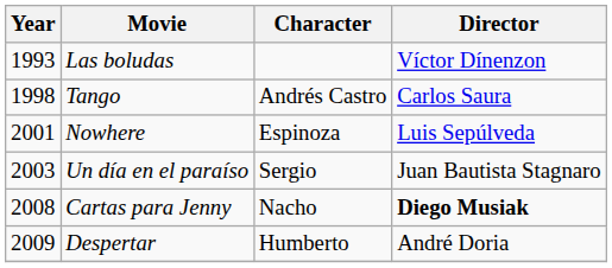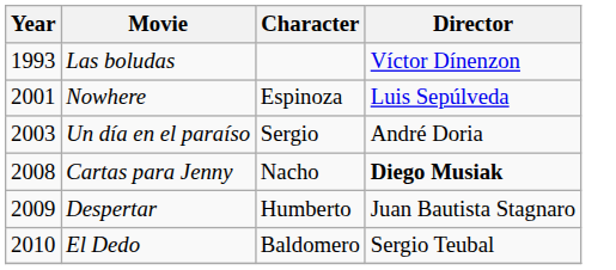- row: 1998 | Tango | Andrés Castro | Carlos Saura
Un día en el paraíso | Director: Juan Bautista Stagnaro -> André Doria
Despertar | Director: André Doria -> Juan Bautista Stagnaro
+ row: 2010 | El Dedo | Baldomero | Sergio Teubal
